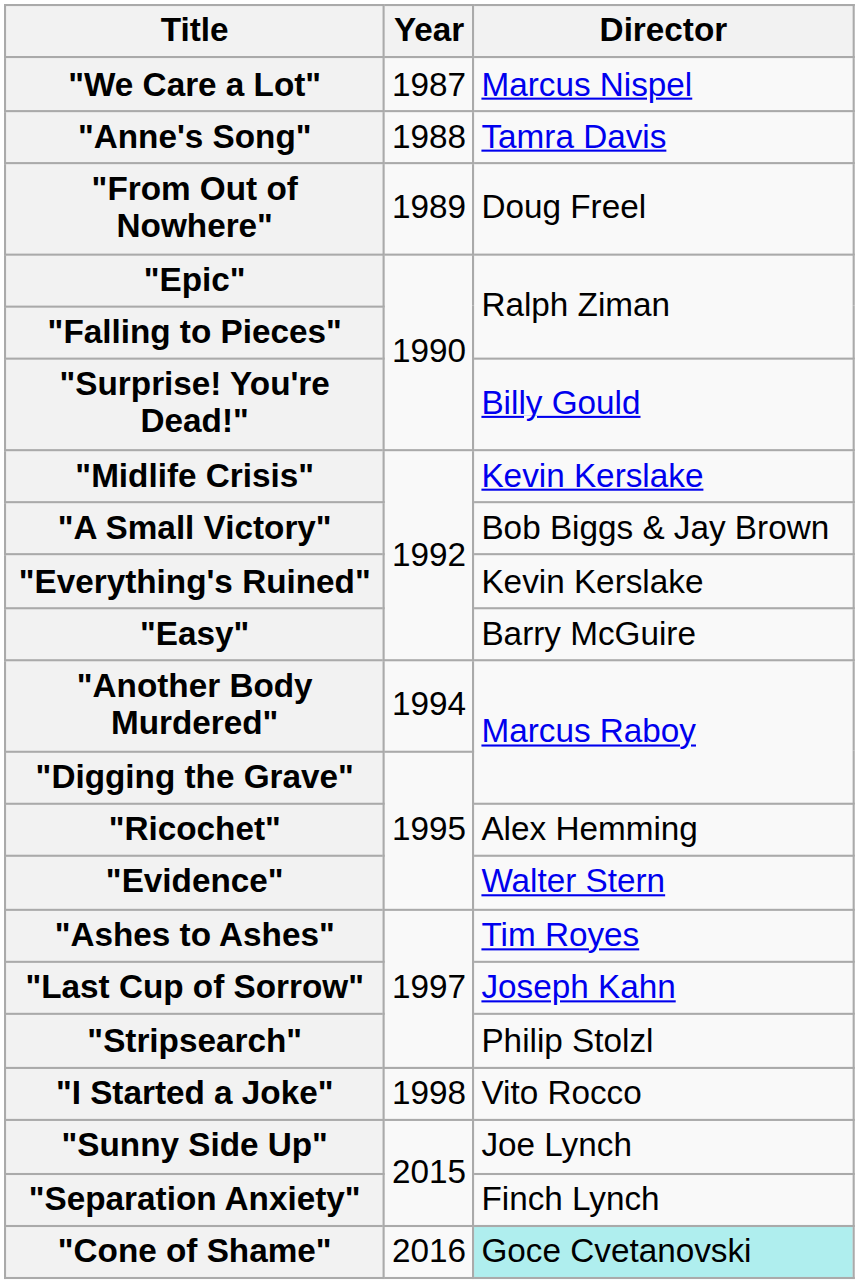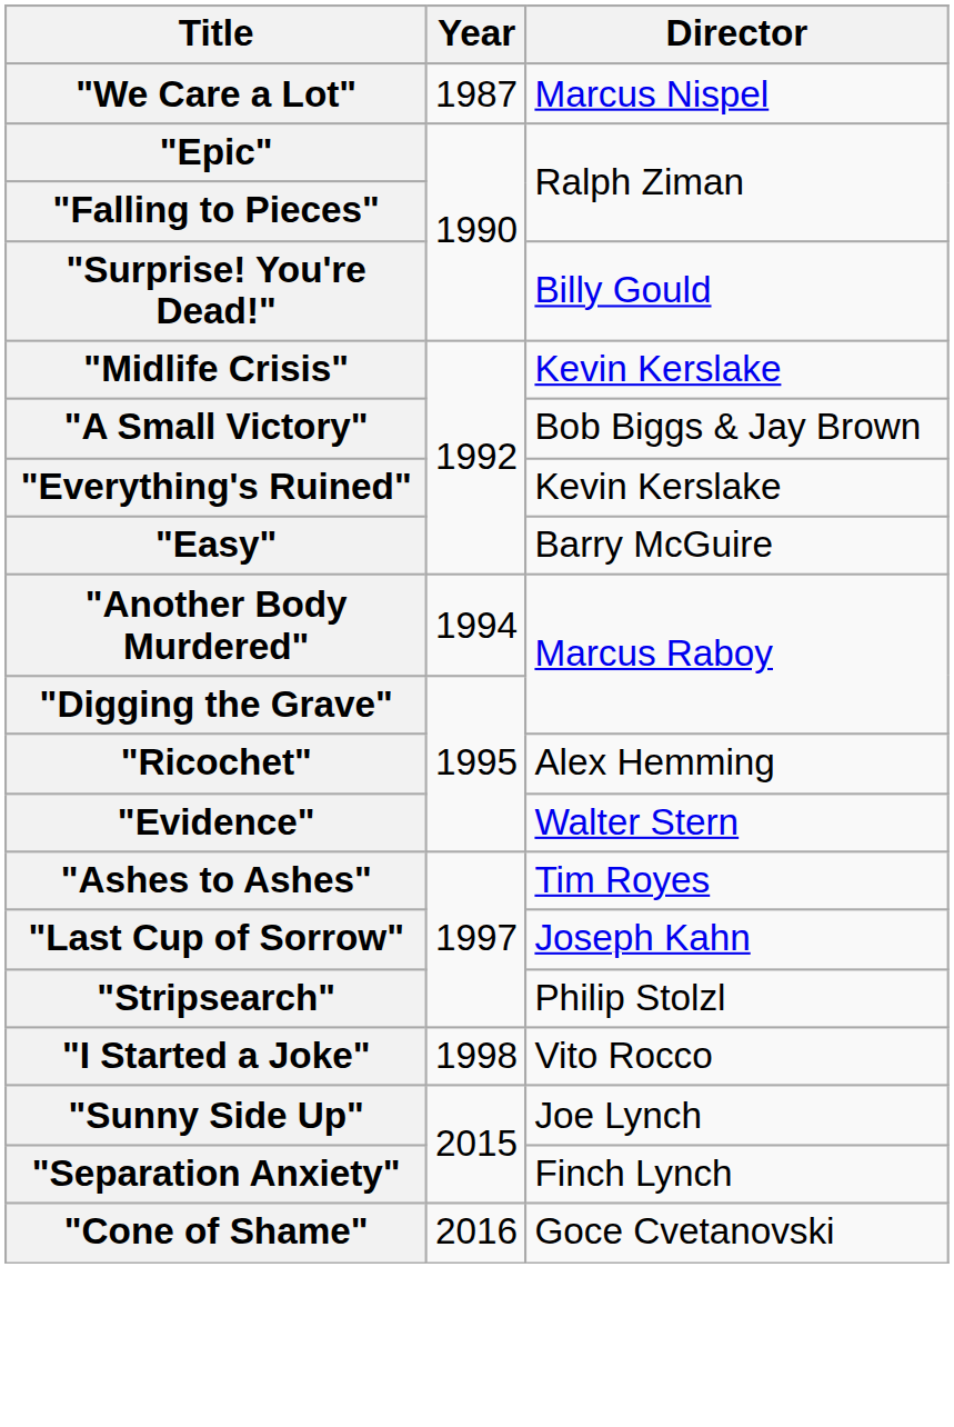- row: "Anne's Song" | 1988 | Tamra Davis
- row: "From Out of Nowhere" | 1989 | Doug Freel
"Cone of Shame" | Director: paleturquoise background -> no background
